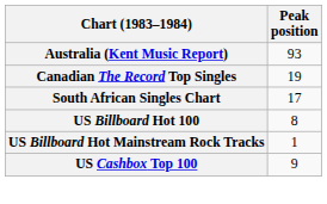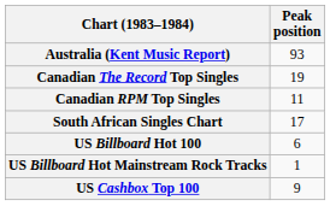+ row: Canadian RPM Top Singles | 11
US Billboard Hot 100 | Peak position: 8 -> 6
